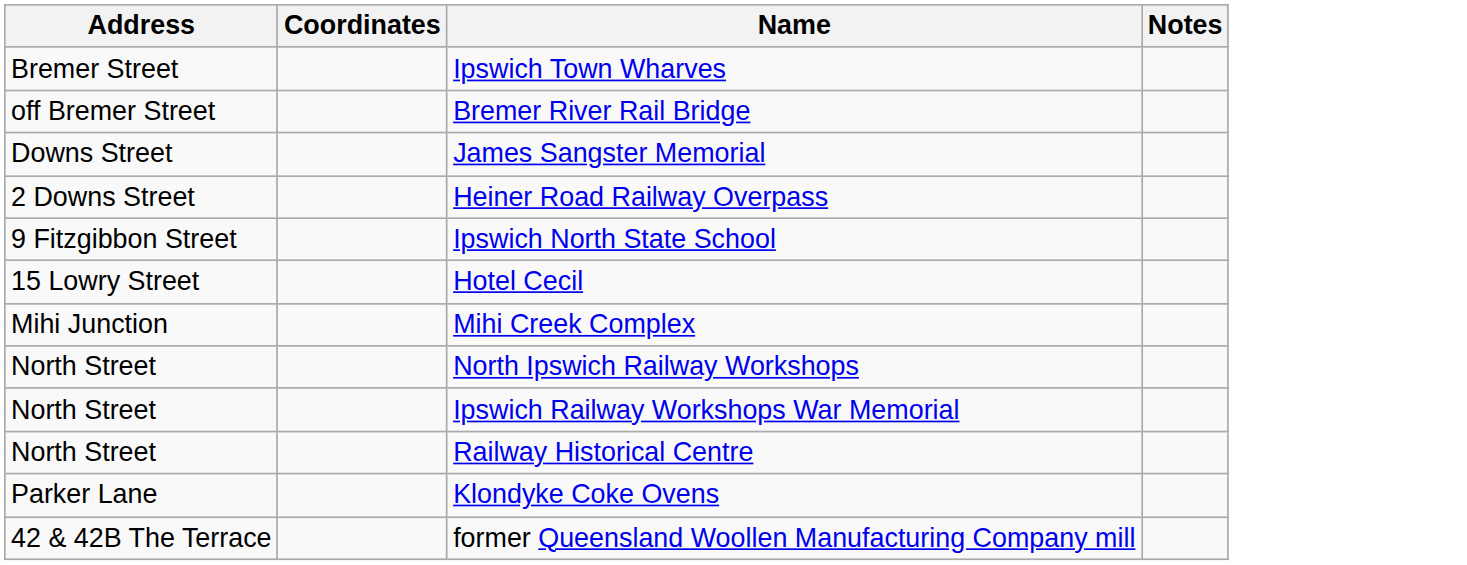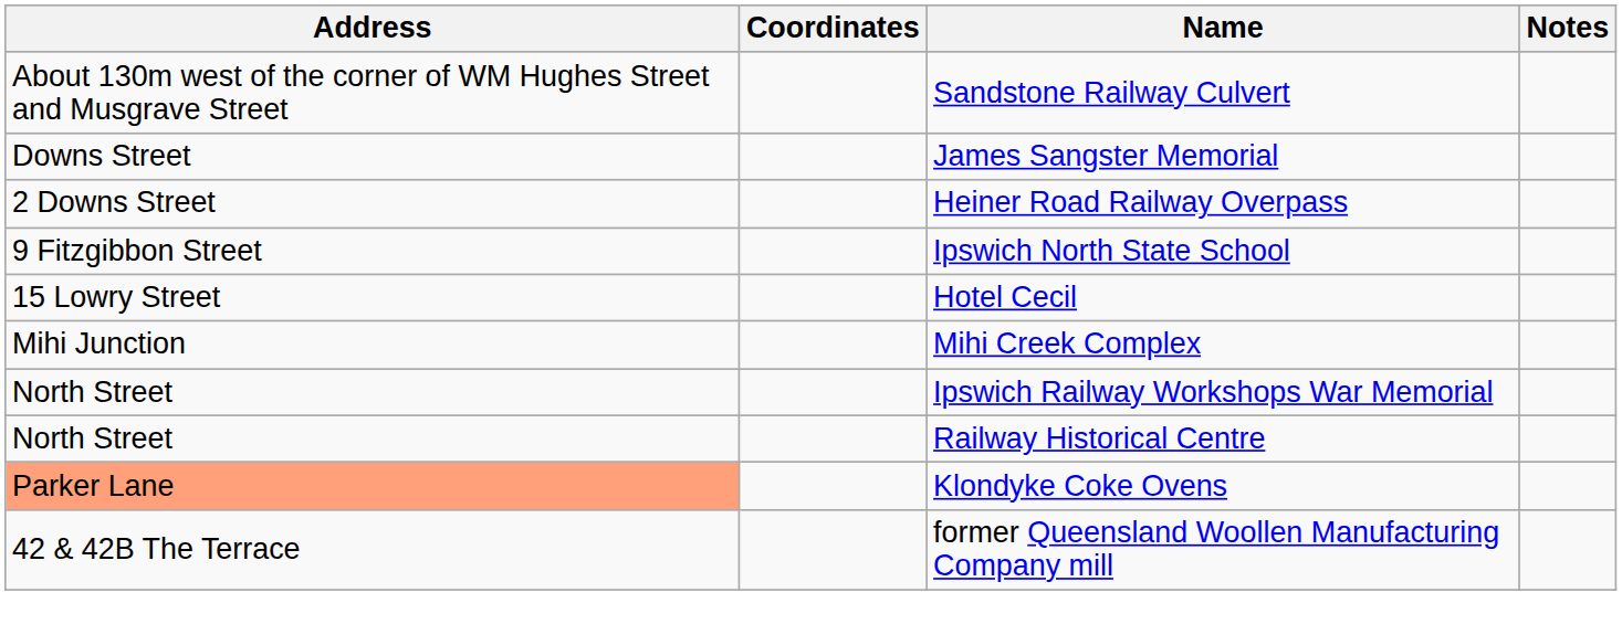+ row: About 130m west of the corner of WM Hughes Street and Musgrave Street | Sandstone Railway Culvert
- row: Bremer Street | Ipswich Town Wharves
- row: off Bremer Street | Bremer River Rail Bridge
- row: North Street | North Ipswich Railway Workshops
Klondyke Coke Ovens | Address: no background -> lightsalmon background
